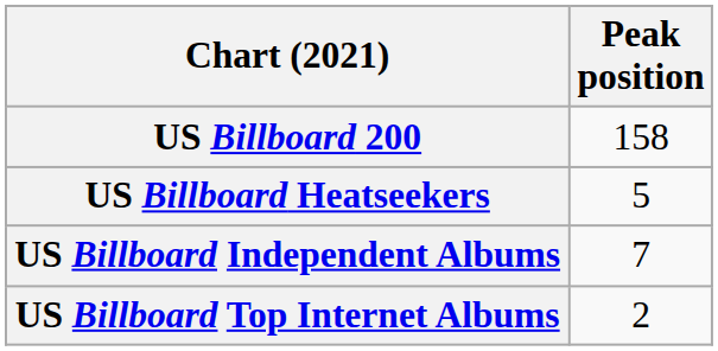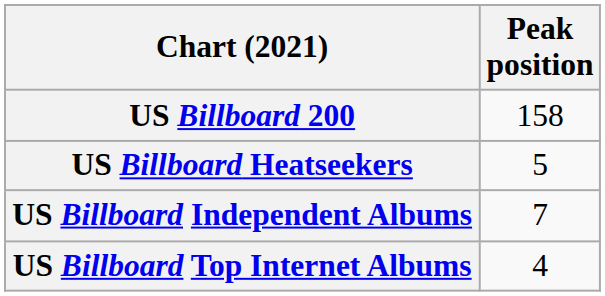US Billboard Top Internet Albums | Peak position: 2 -> 4
